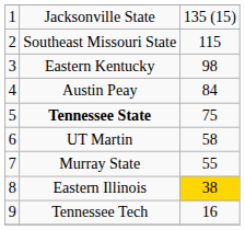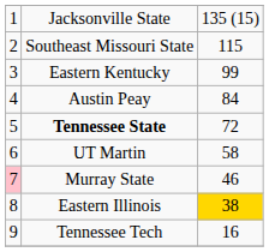Eastern Kentucky | column 3: 98 -> 99
Tennessee State | column 3: 75 -> 72
Murray State | column 1: no background -> pink background
Murray State | column 3: 55 -> 46
